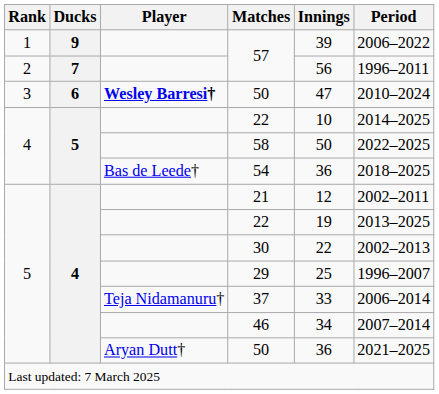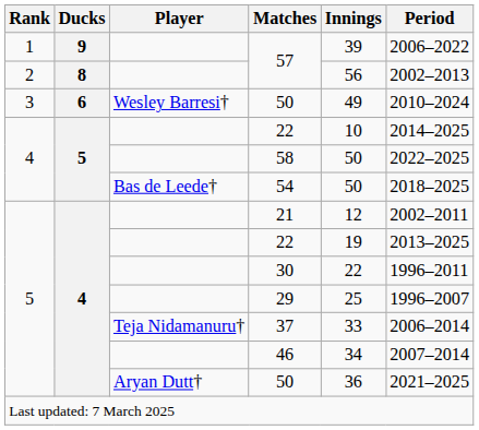2 / 57 | Ducks: 7 -> 8
2 / 57 | Period: 1996–2011 -> 2002–2013
3 / 50 | Player: bold -> normal
3 / 50 | Innings: 47 -> 49
54 | Innings: 36 -> 50
30 | Period: 2002–2013 -> 1996–2011
